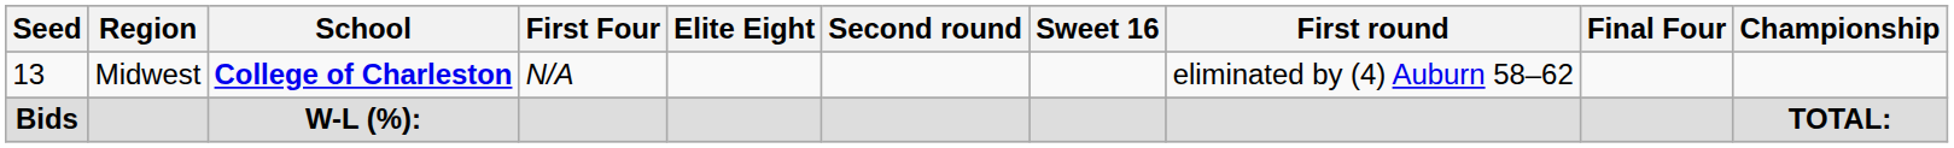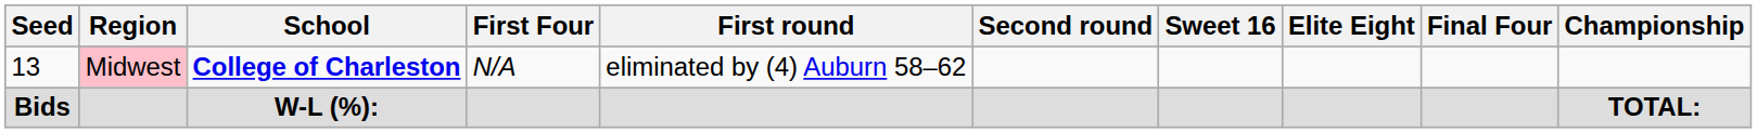columns swapped: First round <-> Elite Eight
13 | Region: no background -> pink background
